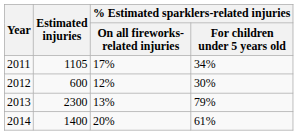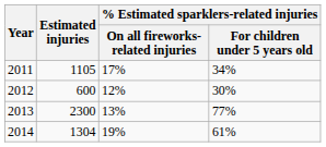2013 | column 4: 79% -> 77%
2014 | Estimated injuries: 1400 -> 1304
2014 | column 3: 20% -> 19%
